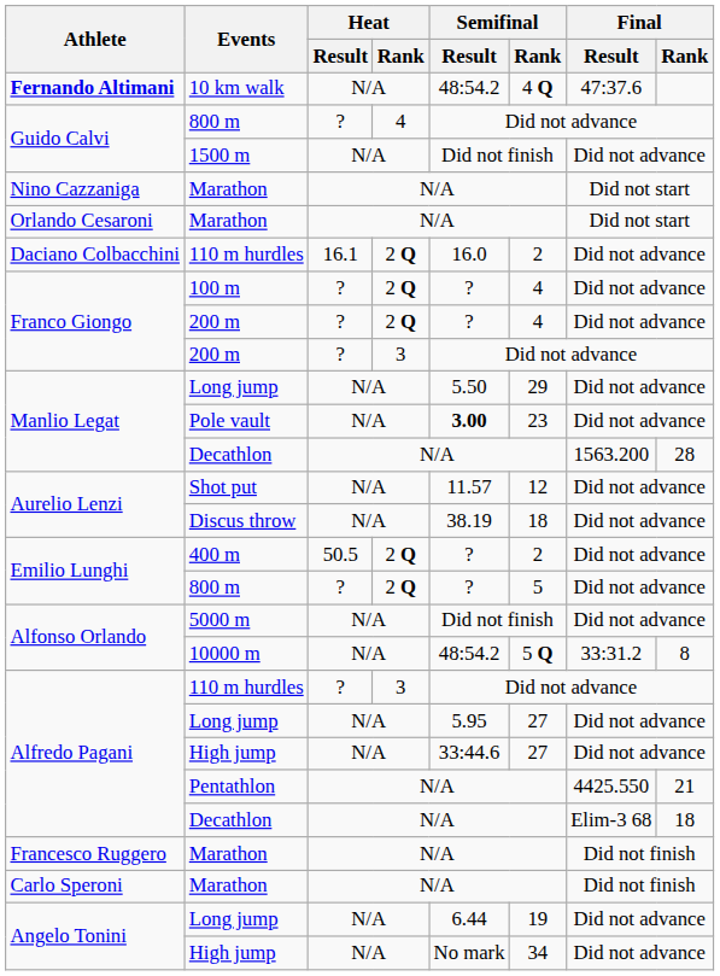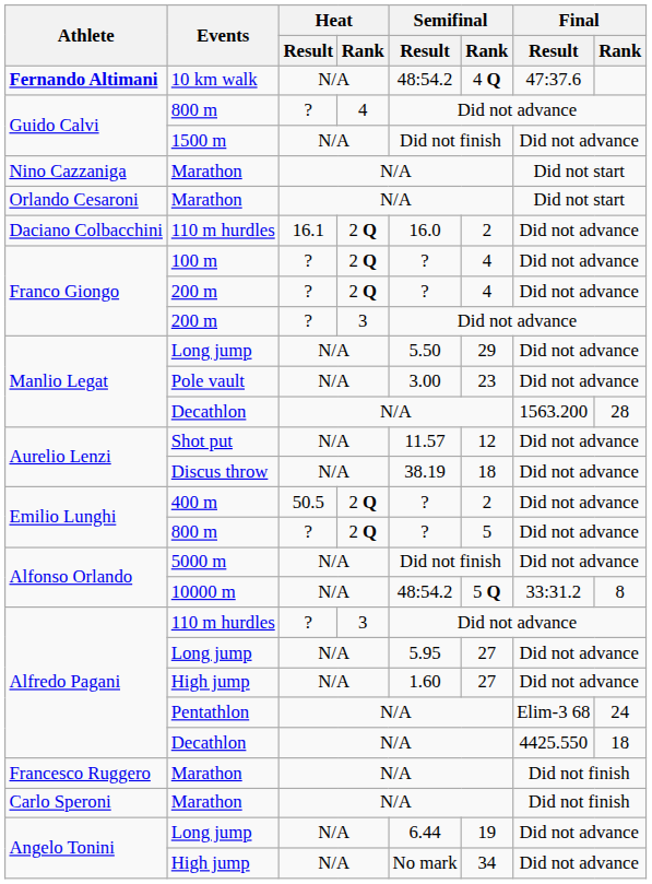Pole vault | Semifinal / Result: bold -> normal
Alfredo Pagani / High jump | Semifinal / Result: 33:44.6 -> 1.60
Pentathlon | Final / Result: 4425.550 -> Elim-3 68
Pentathlon | Final / Rank: 21 -> 24
Alfredo Pagani / Decathlon | Final / Result: Elim-3 68 -> 4425.550
